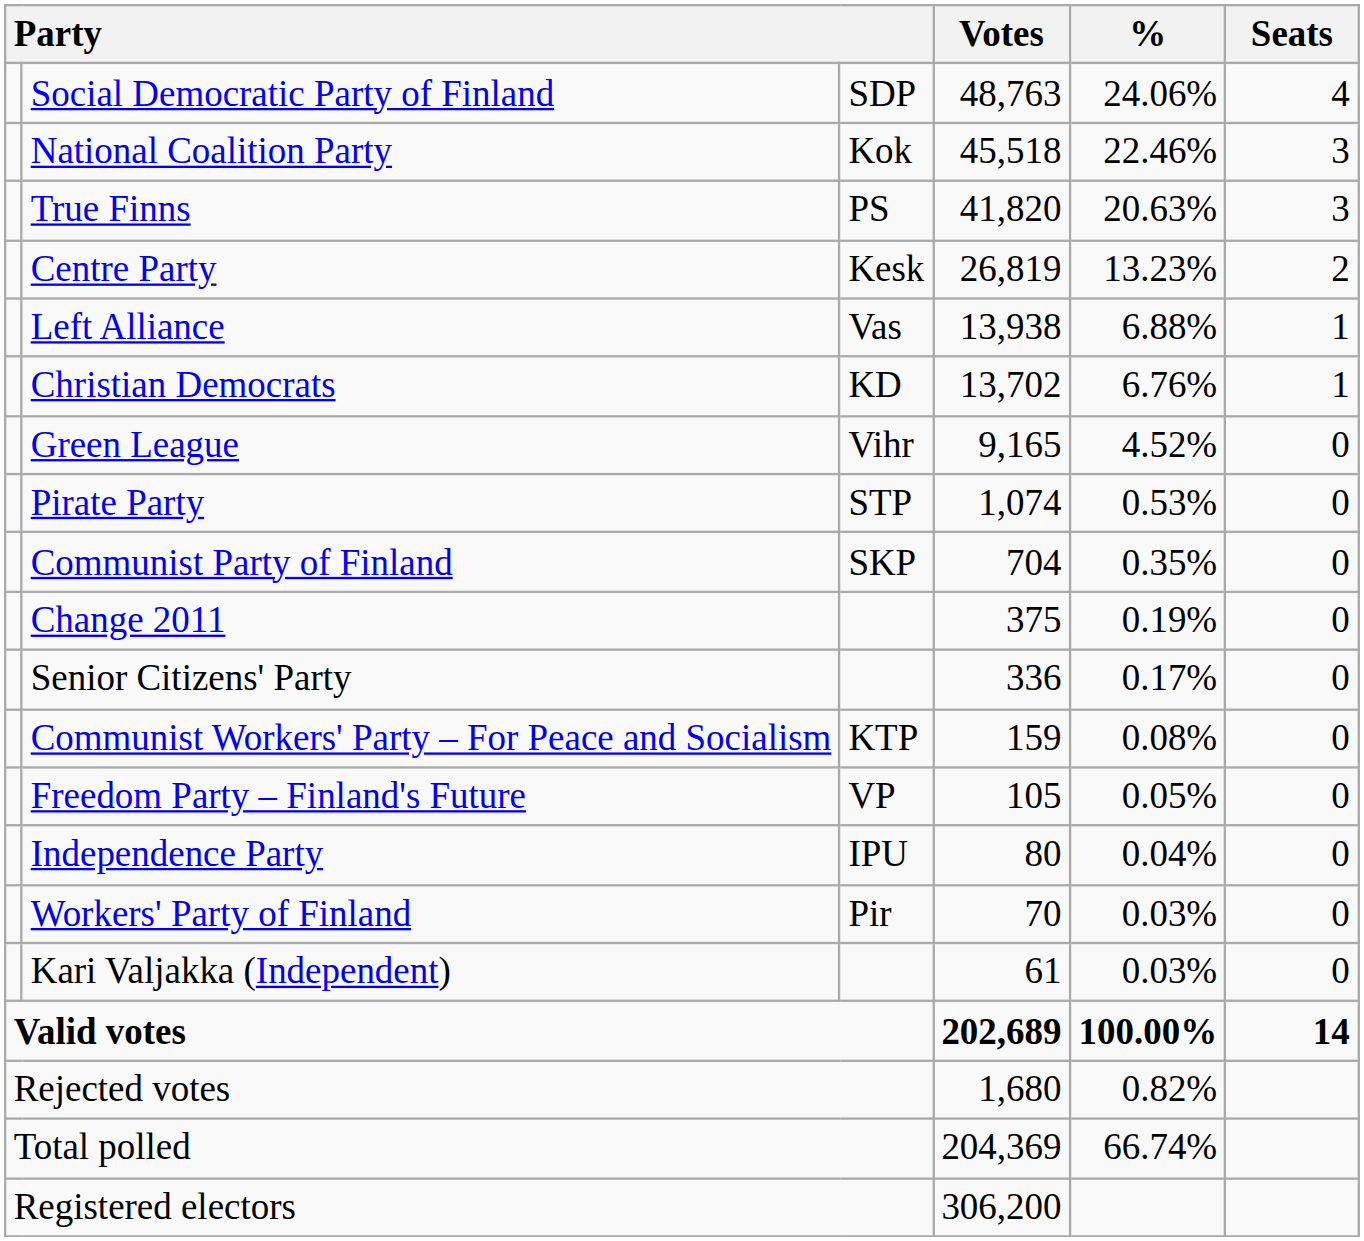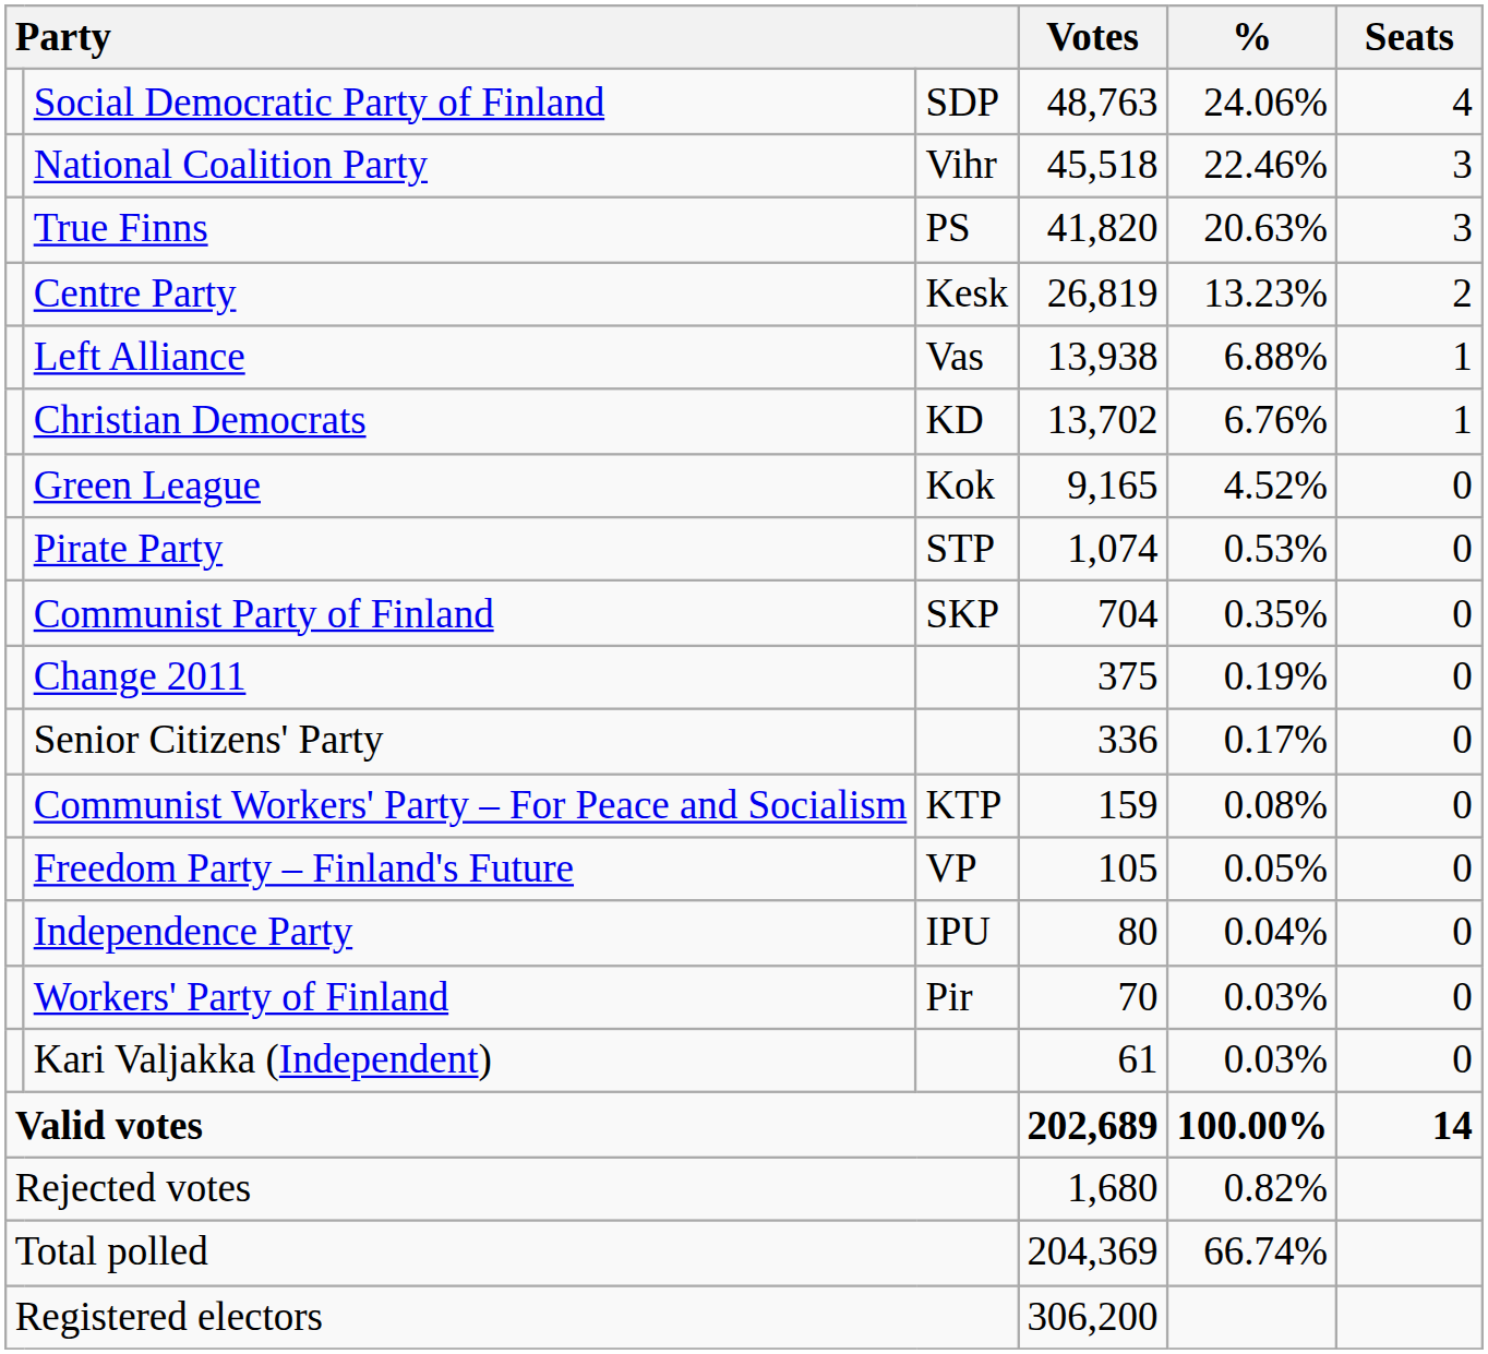National Coalition Party | column 3: Kok -> Vihr
Green League | column 3: Vihr -> Kok
